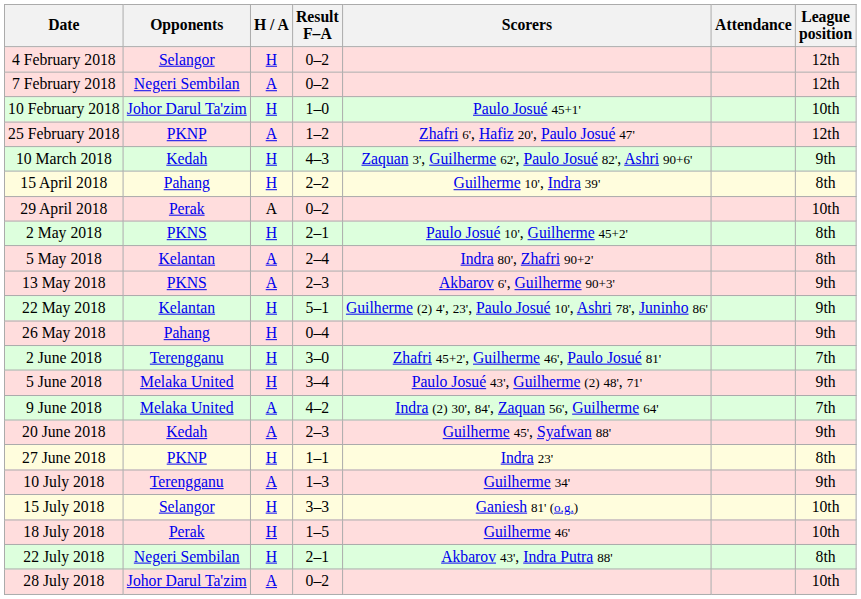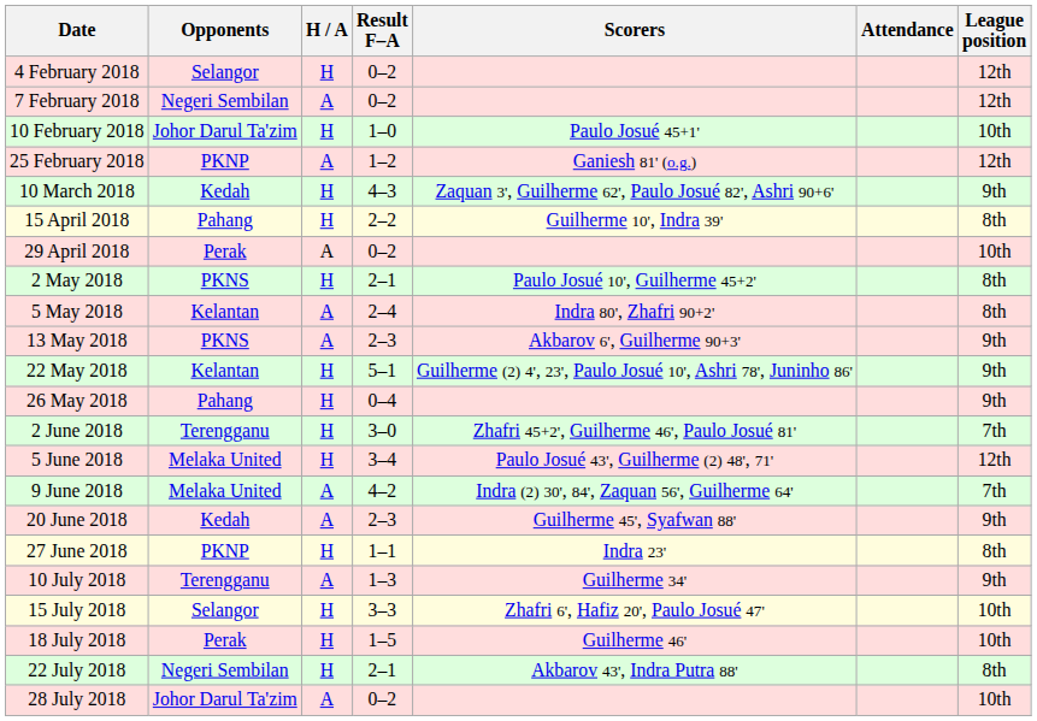25 February 2018 | Scorers: Zhafri 6', Hafiz 20', Paulo Josué 47' -> Ganiesh 81' (o.g.)
5 June 2018 | League position: 9th -> 12th
15 July 2018 | Scorers: Ganiesh 81' (o.g.) -> Zhafri 6', Hafiz 20', Paulo Josué 47'
